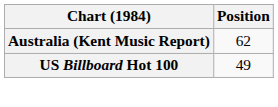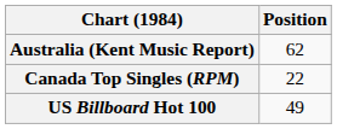+ row: Canada Top Singles (RPM) | 22
